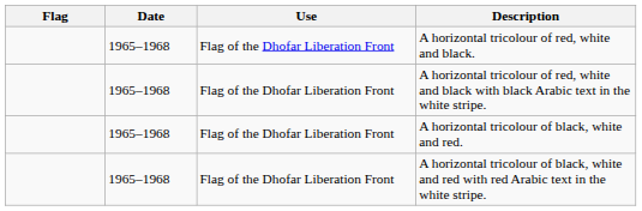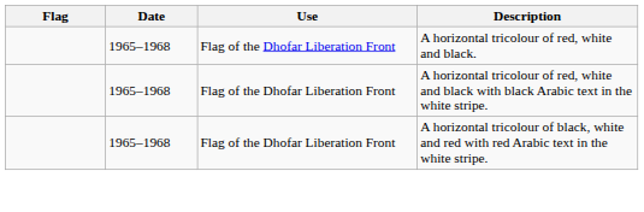- row: 1965–1968 | Flag of the Dhofar Liberation Front | A horizontal tricolour of black, white and red.
